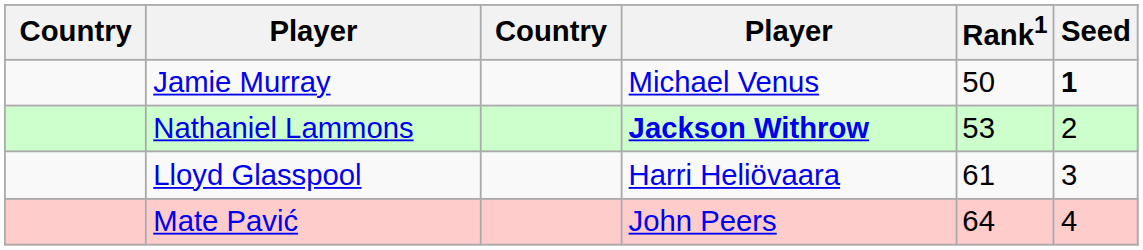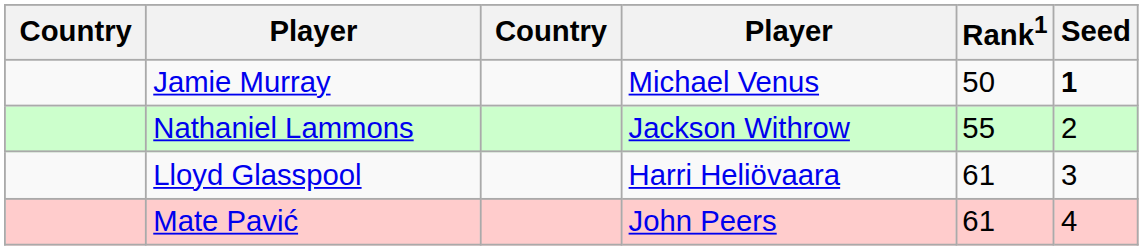Nathaniel Lammons | column 4: bold -> normal
Nathaniel Lammons | Rank1: 53 -> 55
Mate Pavić | Rank1: 64 -> 61
